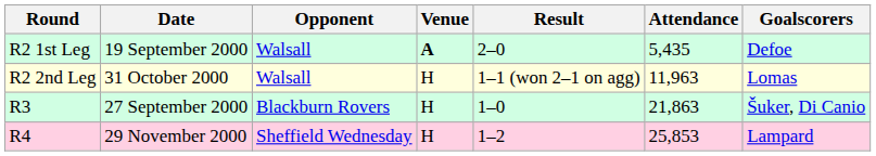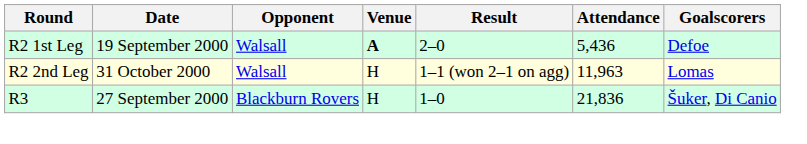R2 1st Leg | Attendance: 5,435 -> 5,436
R3 | Attendance: 21,863 -> 21,836
- row: R4 | 29 November 2000 | Sheffield Wednesday | H | 1–2 | 25,853 | Lampard
